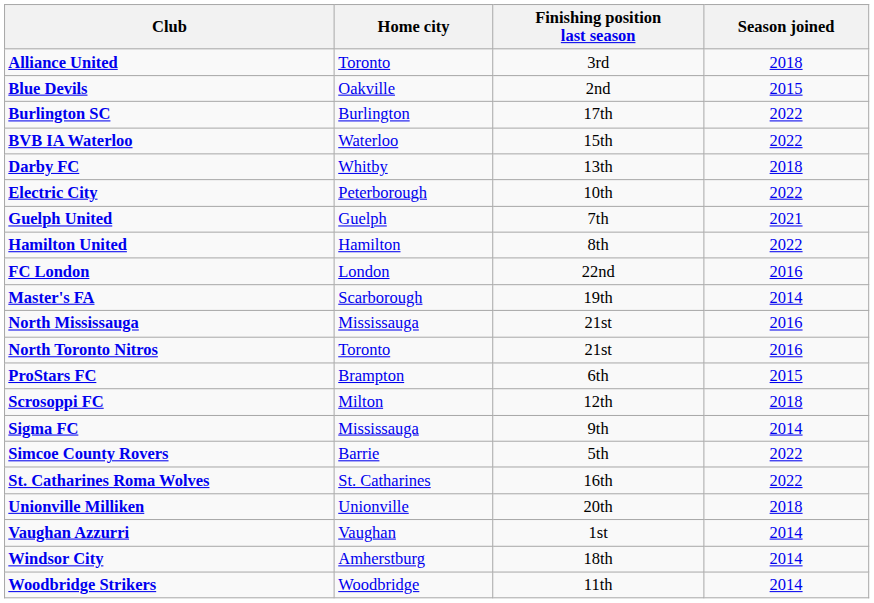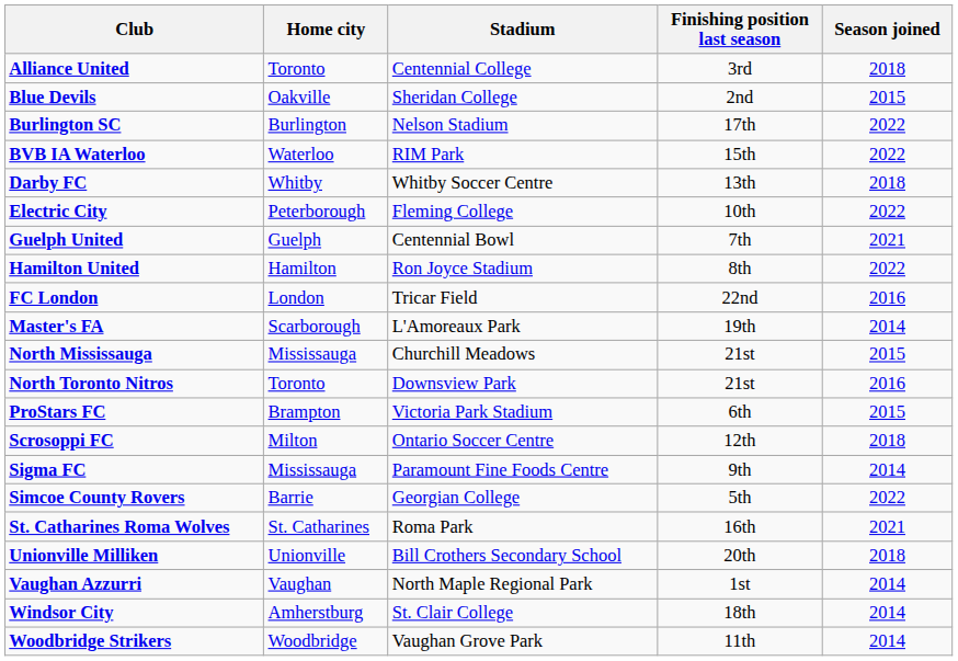+ column: Stadium | Centennial College | Sheridan College | Nelson Stadium | RIM Park | Whitby Soccer Centre | Fleming College | Centennial Bowl | Ron Joyce Stadium | Tricar Field | L'Amoreaux Park | Churchill Meadows | Downsview Park | Victoria Park Stadium | Ontario Soccer Centre | Paramount Fine Foods Centre | Georgian College | Roma Park | Bill Crothers Secondary School | North Maple Regional Park | St. Clair College | Vaughan Grove Park
North Mississauga | Season joined: 2016 -> 2015
St. Catharines Roma Wolves | Season joined: 2022 -> 2021
